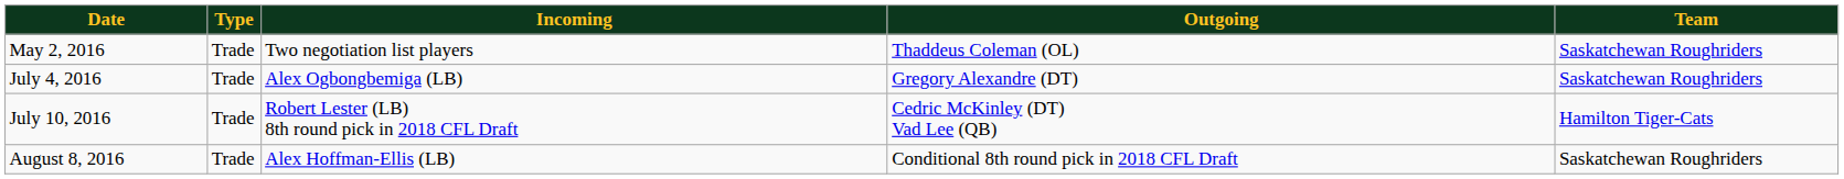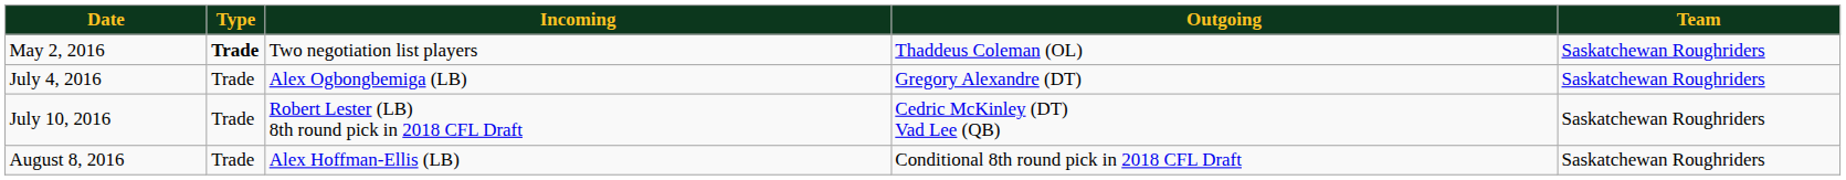May 2, 2016 | Type: normal -> bold
July 10, 2016 | Team: Hamilton Tiger-Cats -> Saskatchewan Roughriders
